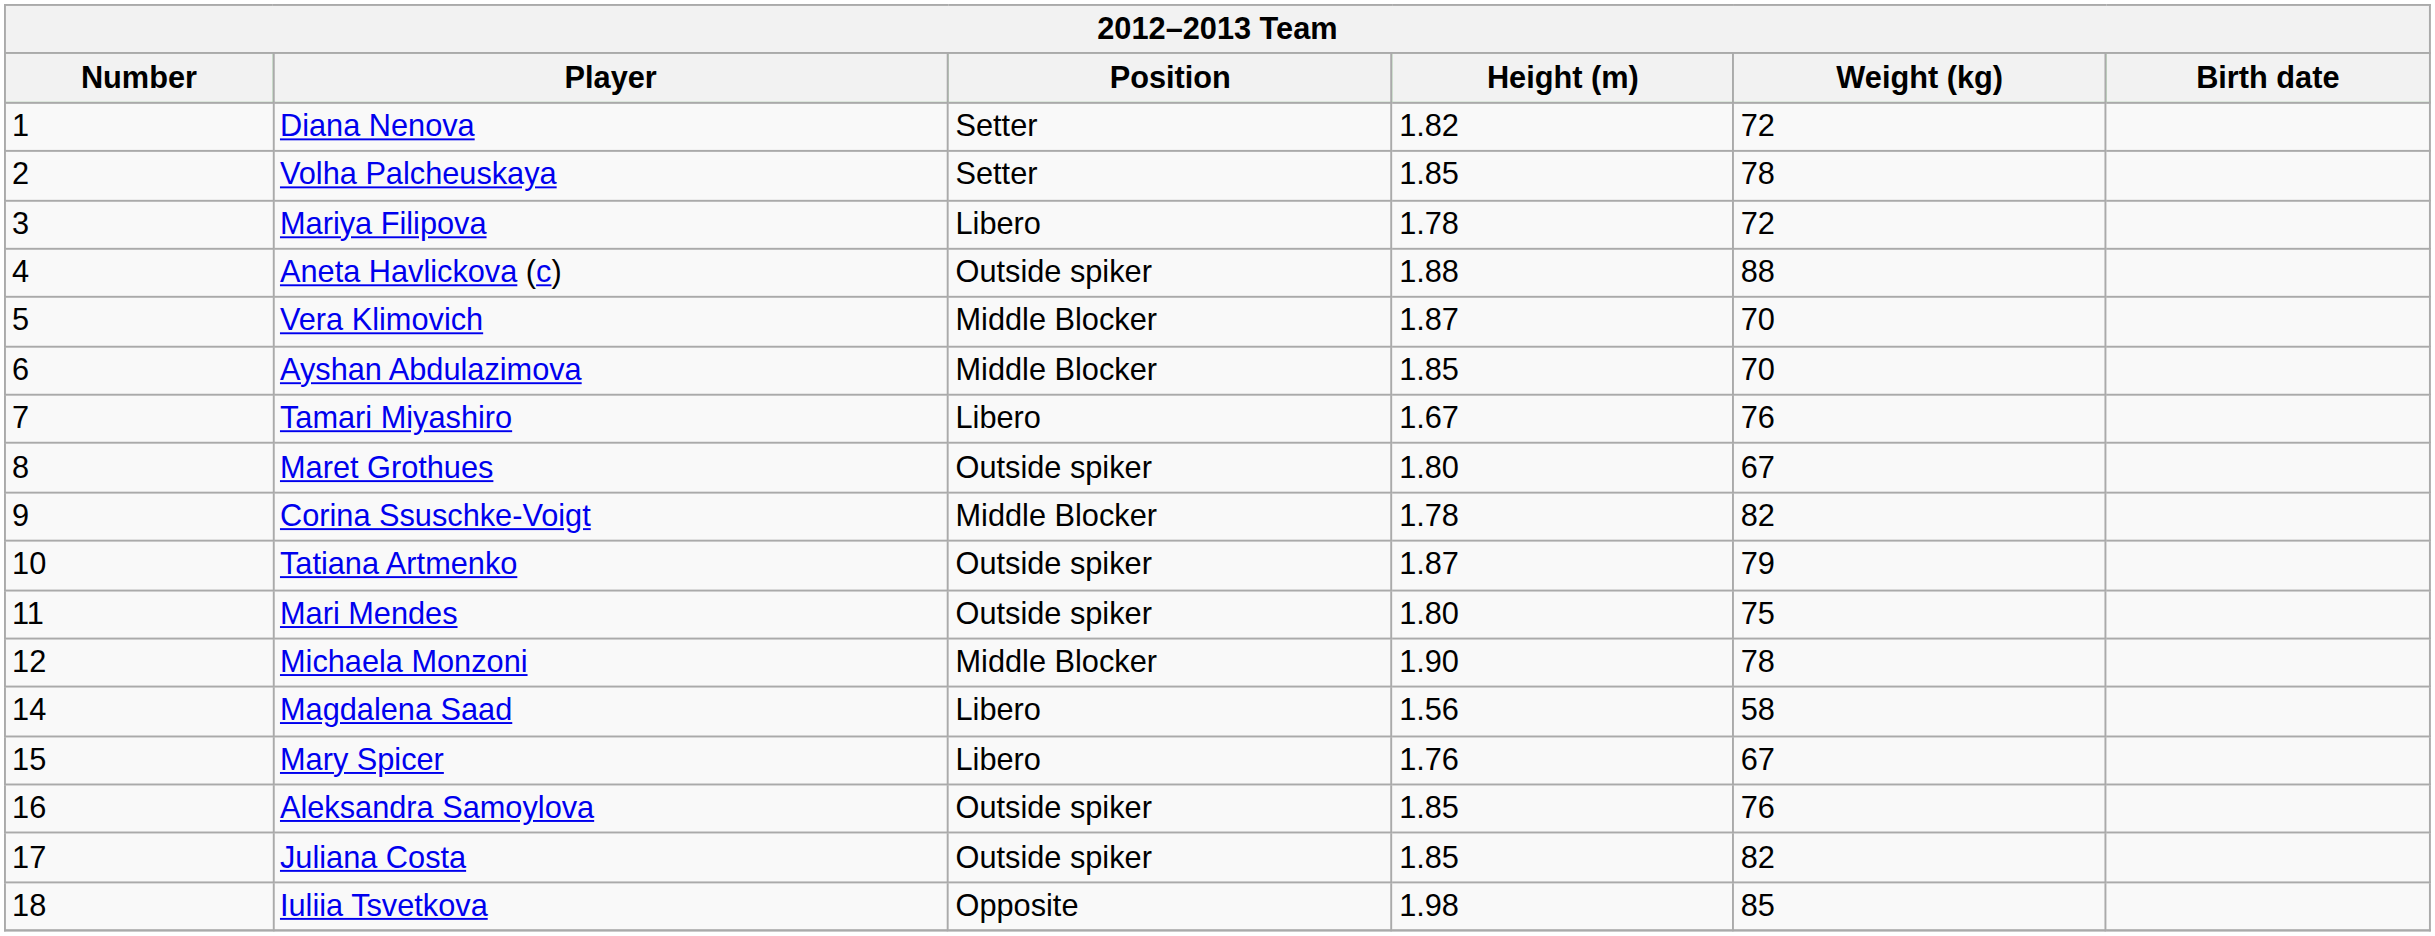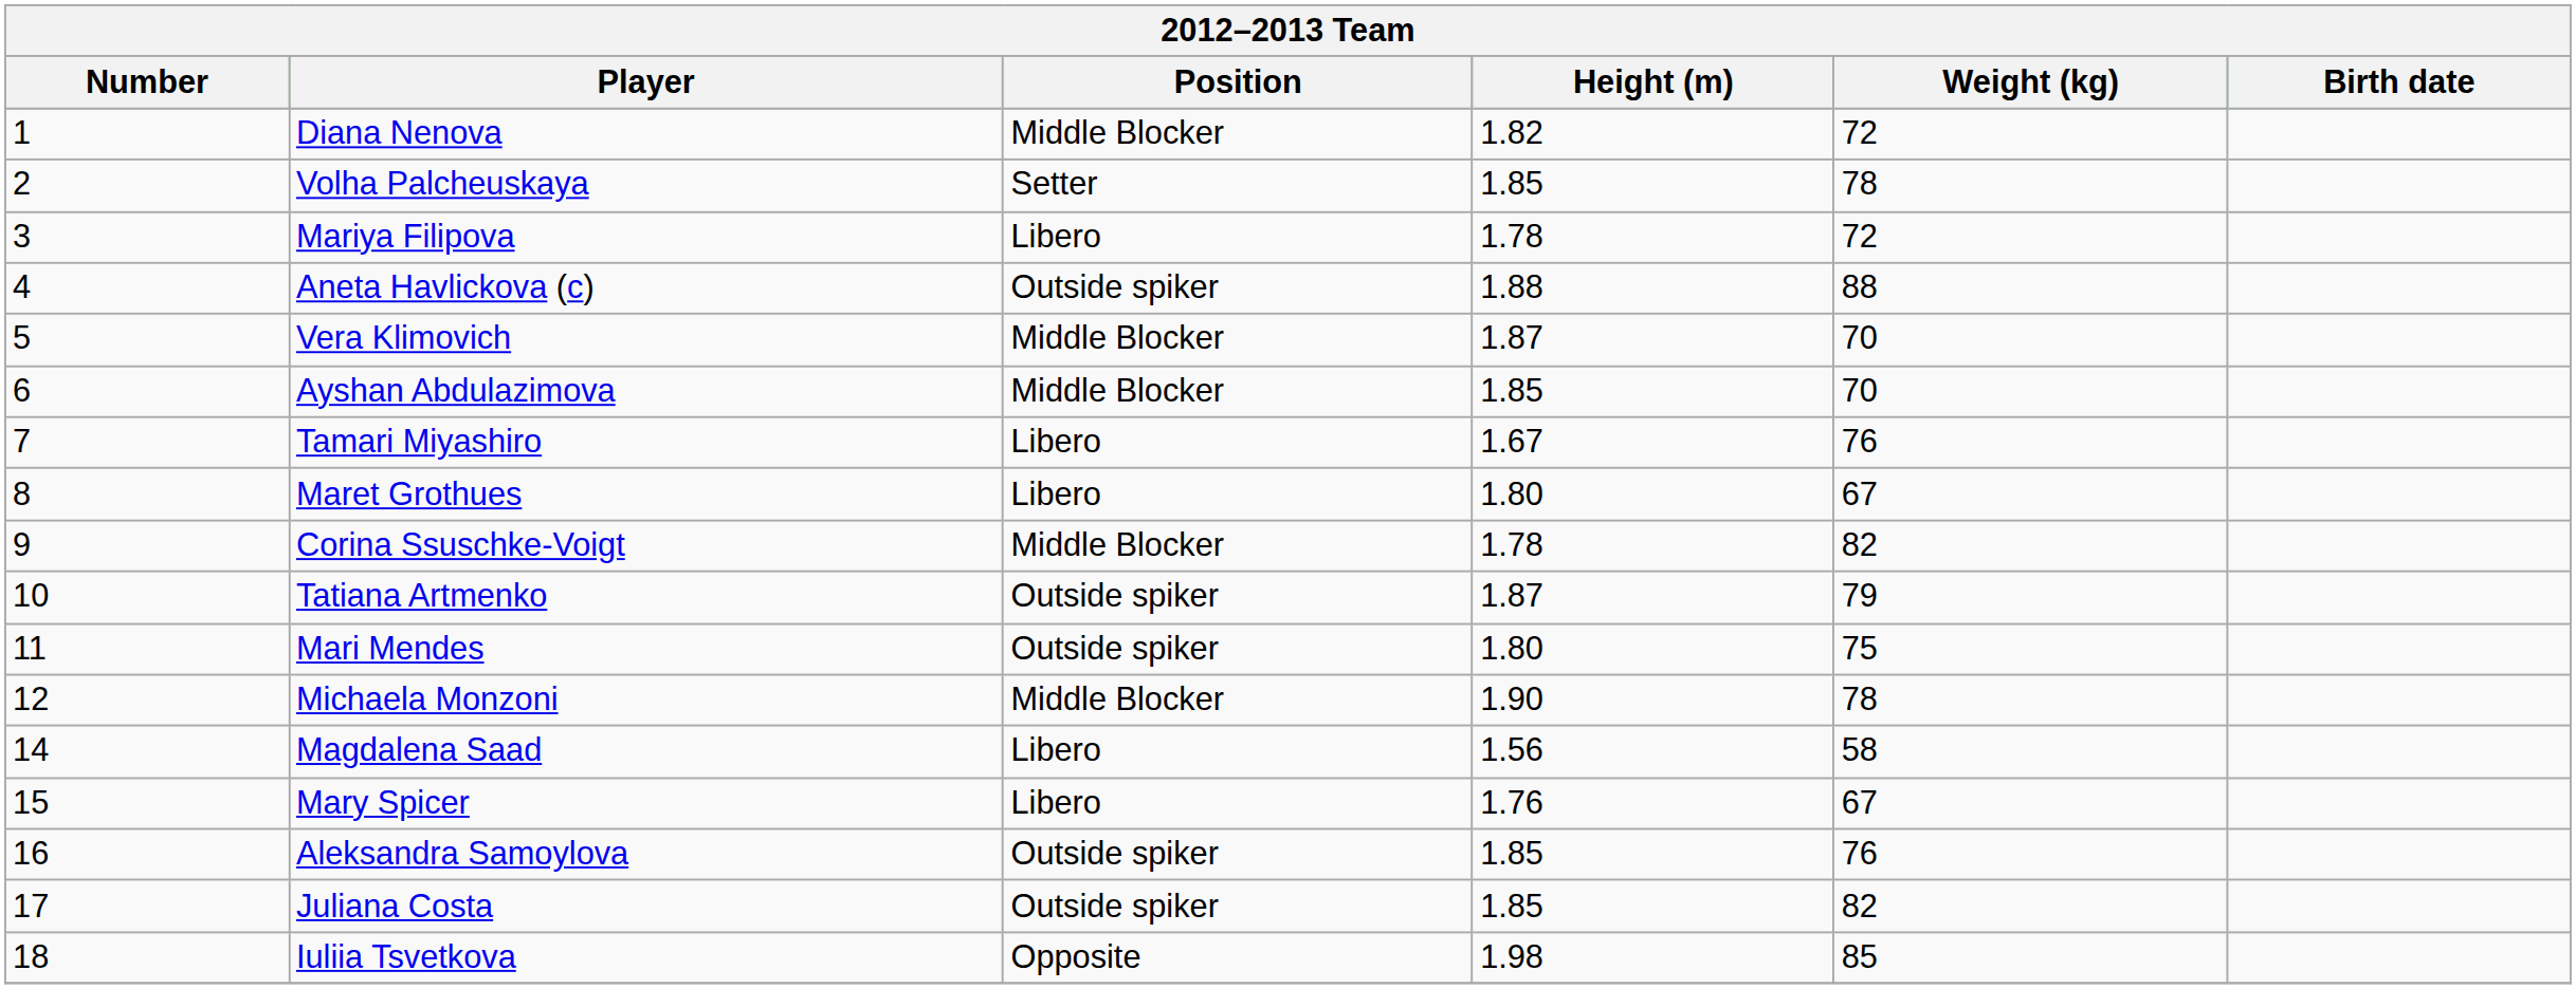Diana Nenova | Position: Setter -> Middle Blocker
Maret Grothues | Position: Outside spiker -> Libero
